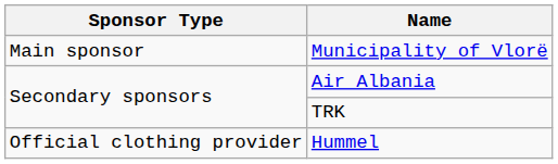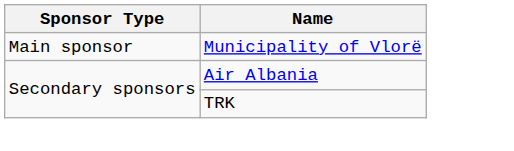- row: Official clothing provider | Hummel
